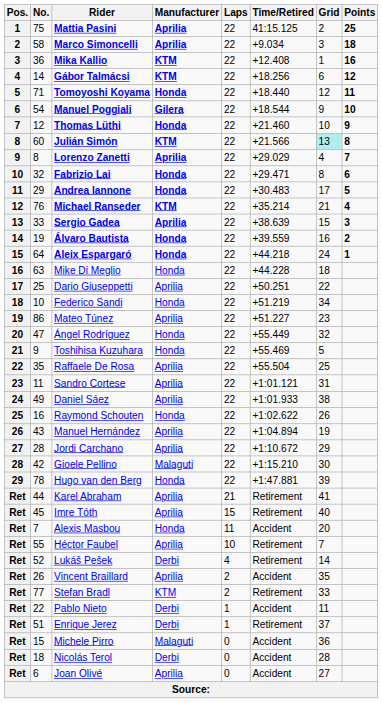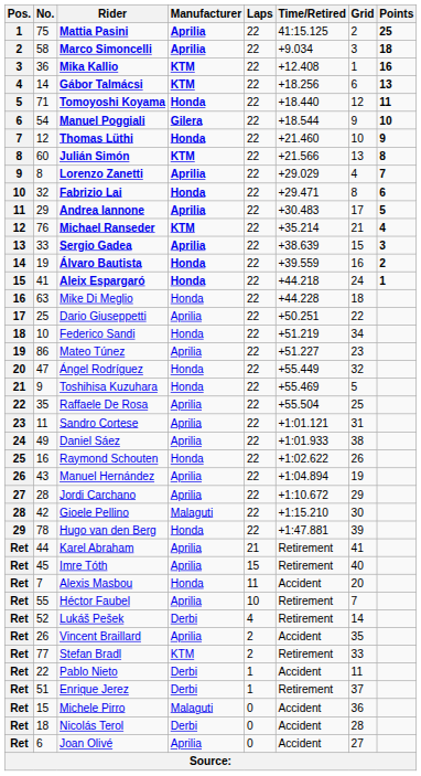Gábor Talmácsi | Points: 12 -> 13
Julián Simón | Grid: paleturquoise background -> no background
Andrea Iannone | Manufacturer: Honda -> Aprilia
Aleix Espargaró | No.: 64 -> 41
